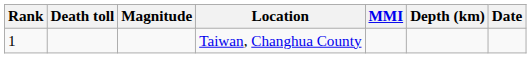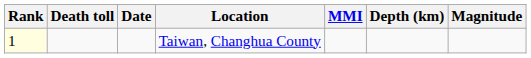columns swapped: Magnitude <-> Date
Taiwan, Changhua County | Rank: no background -> lightyellow background
